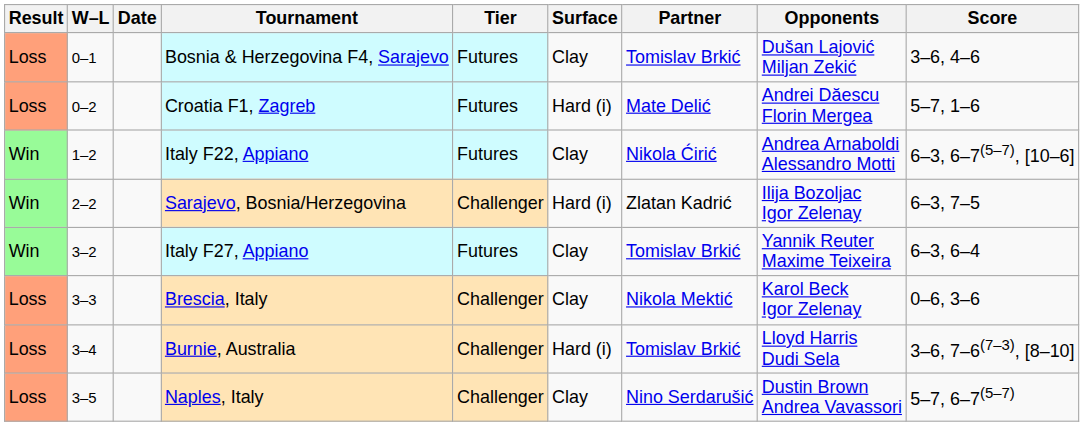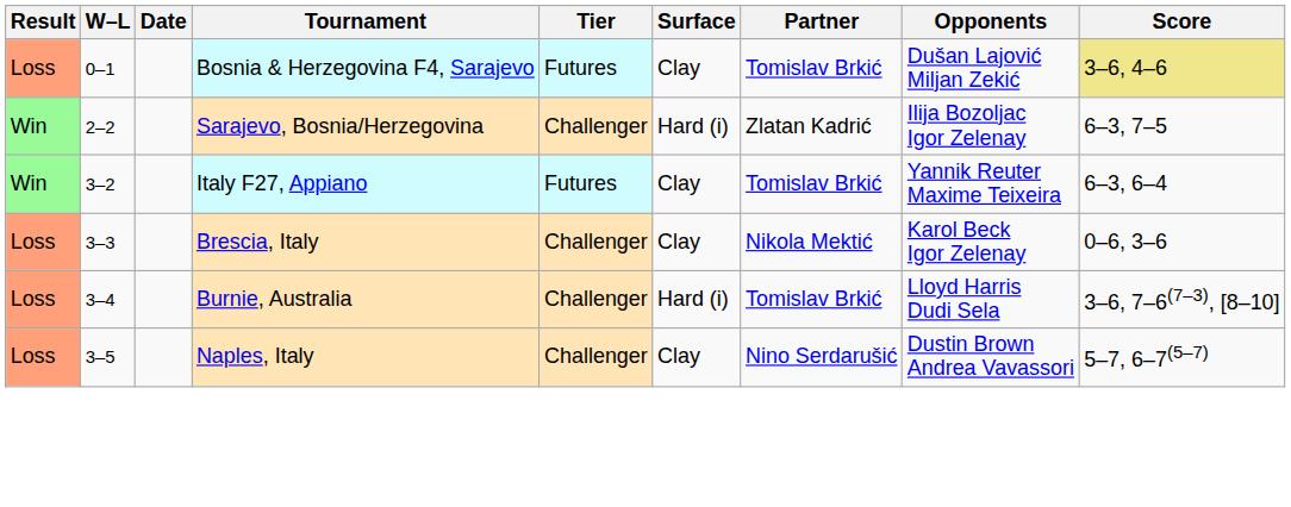Bosnia & Herzegovina F4, Sarajevo | Score: no background -> khaki background
- row: Loss | 0–2 | Croatia F1, Zagreb | Futures | Hard (i) | Mate Delić | Andrei Dăescu Florin Mergea | 5–7, 1–6
- row: Win | 1–2 | Italy F22, Appiano | Futures | Clay | Nikola Ćirić | Andrea Arnaboldi Alessandro Motti | 6–3, 6–7(5–7), [10–6]
